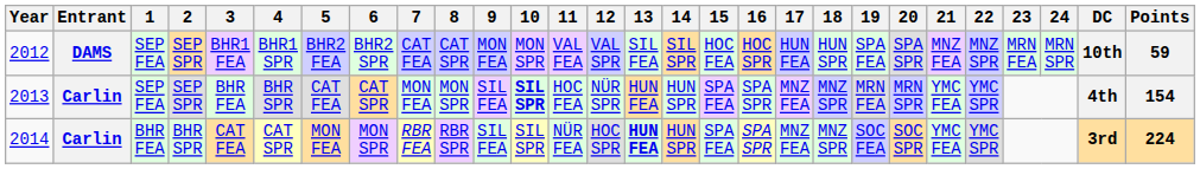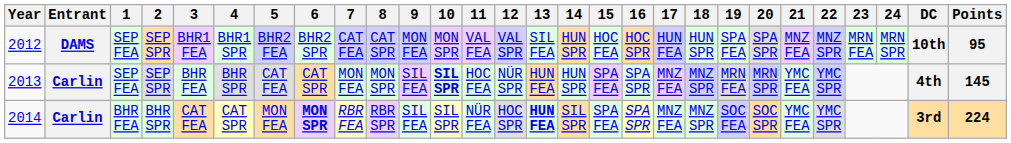2012 | 14: SIL SPR -> HUN SPR
2012 | Points: 59 -> 95
2013 | Points: 154 -> 145
2014 | 6: normal -> bold
2014 | 14: HUN SPR -> SIL SPR
